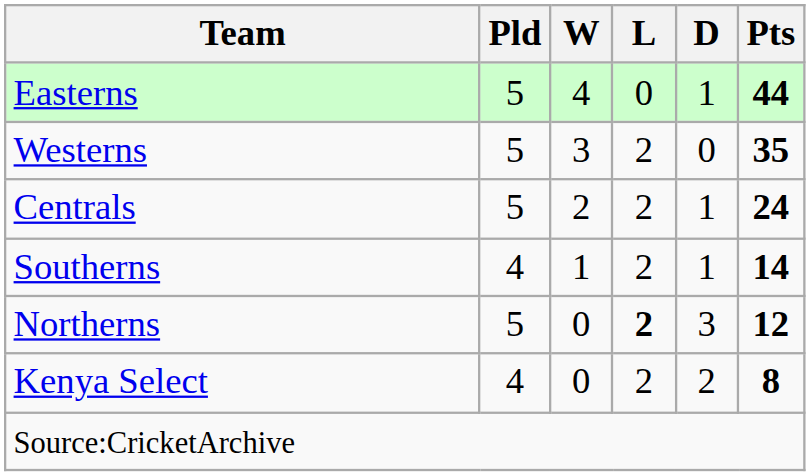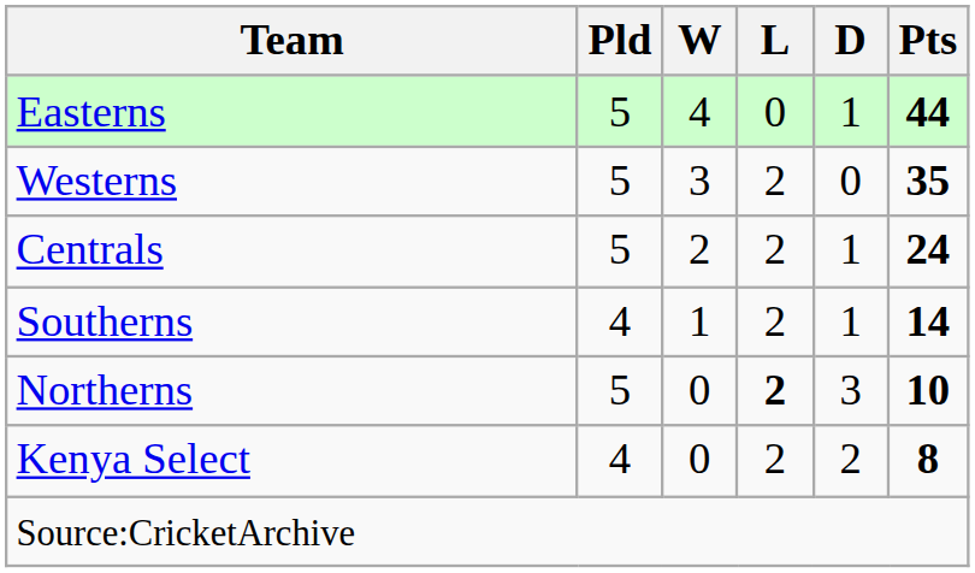Northerns | Pts: 12 -> 10
